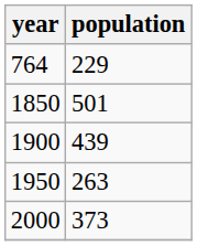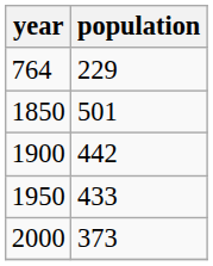1900 | population: 439 -> 442
1950 | population: 263 -> 433
